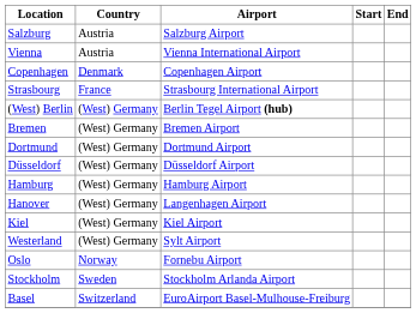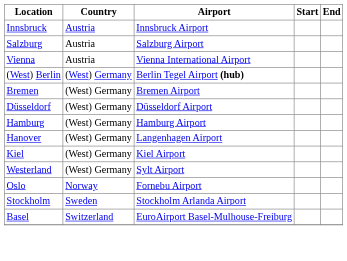+ row: Innsbruck | Austria | Innsbruck Airport
- row: Copenhagen | Denmark | Copenhagen Airport
- row: Strasbourg | France | Strasbourg International Airport
- row: Dortmund | (West) Germany | Dortmund Airport
